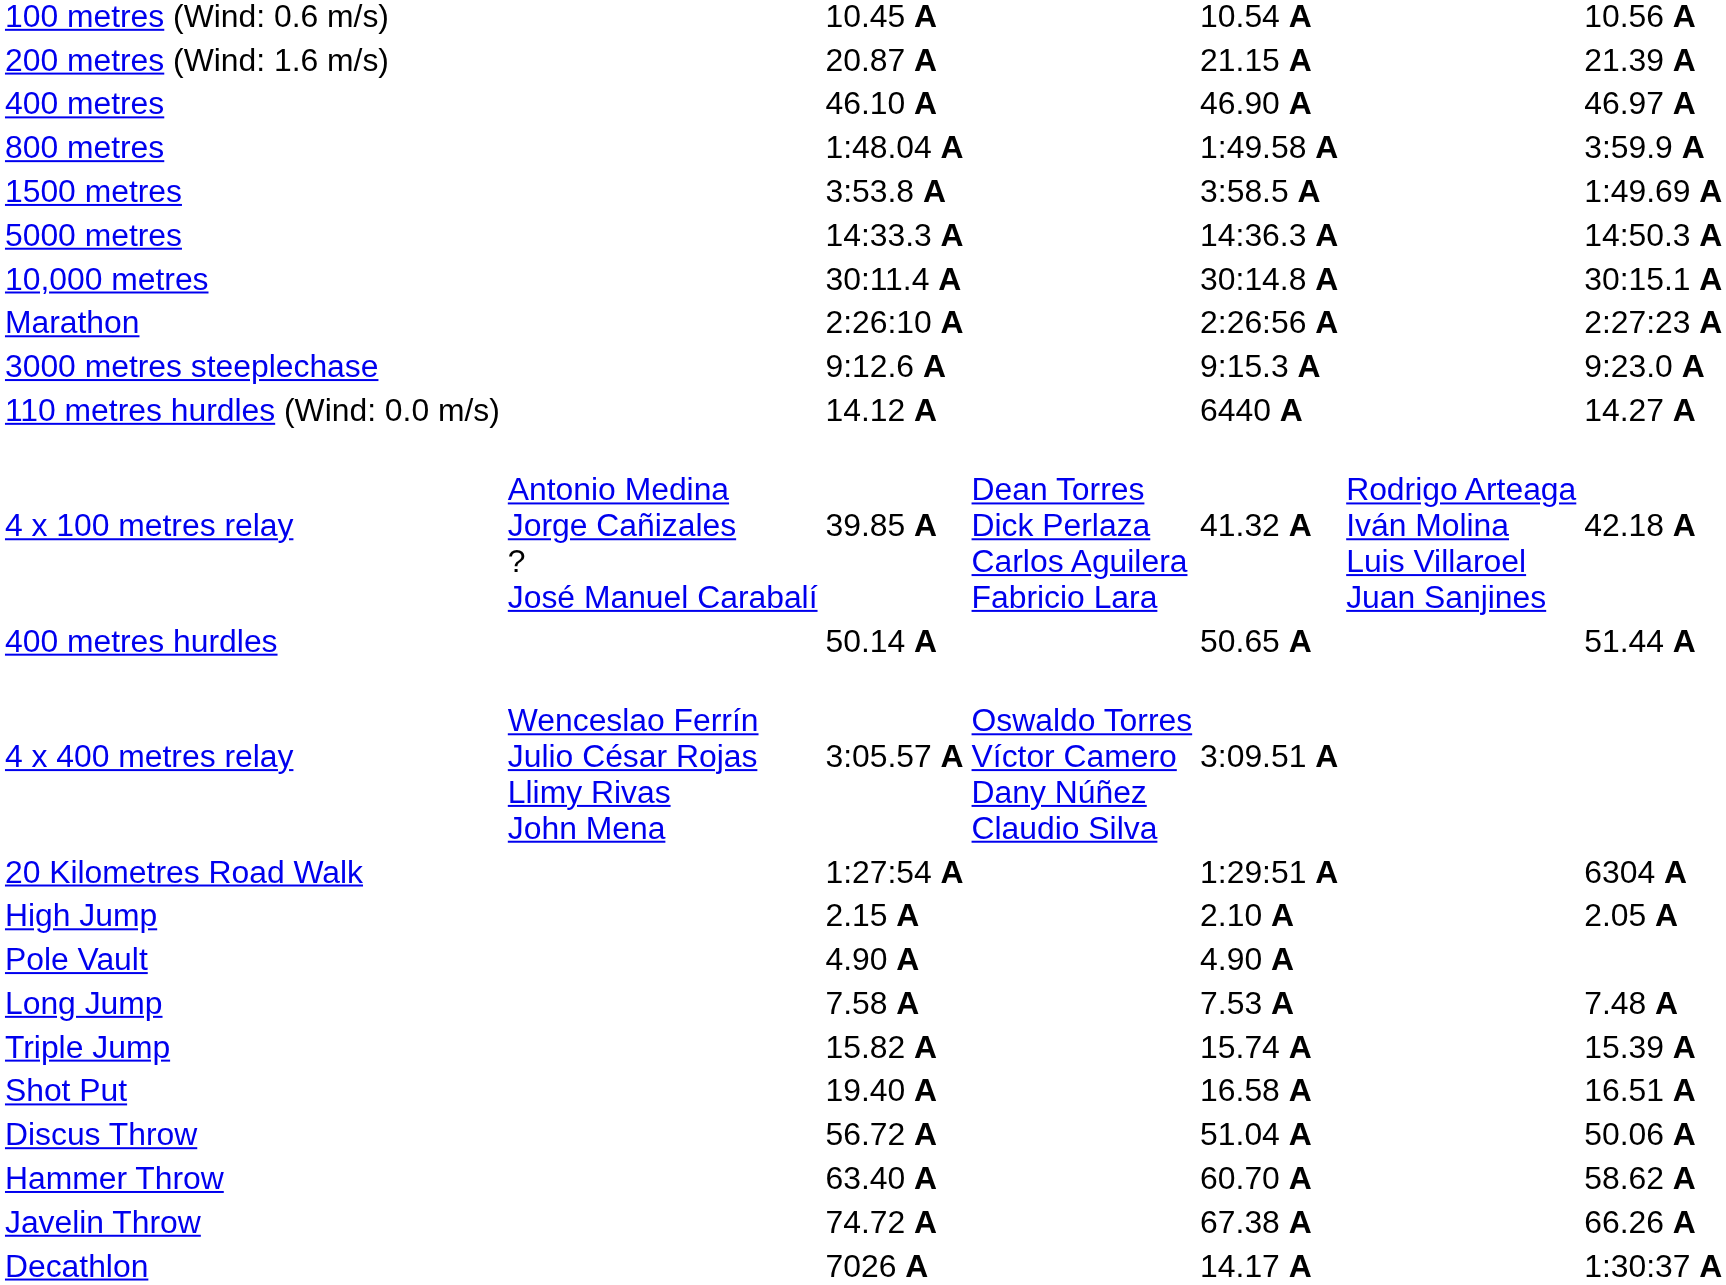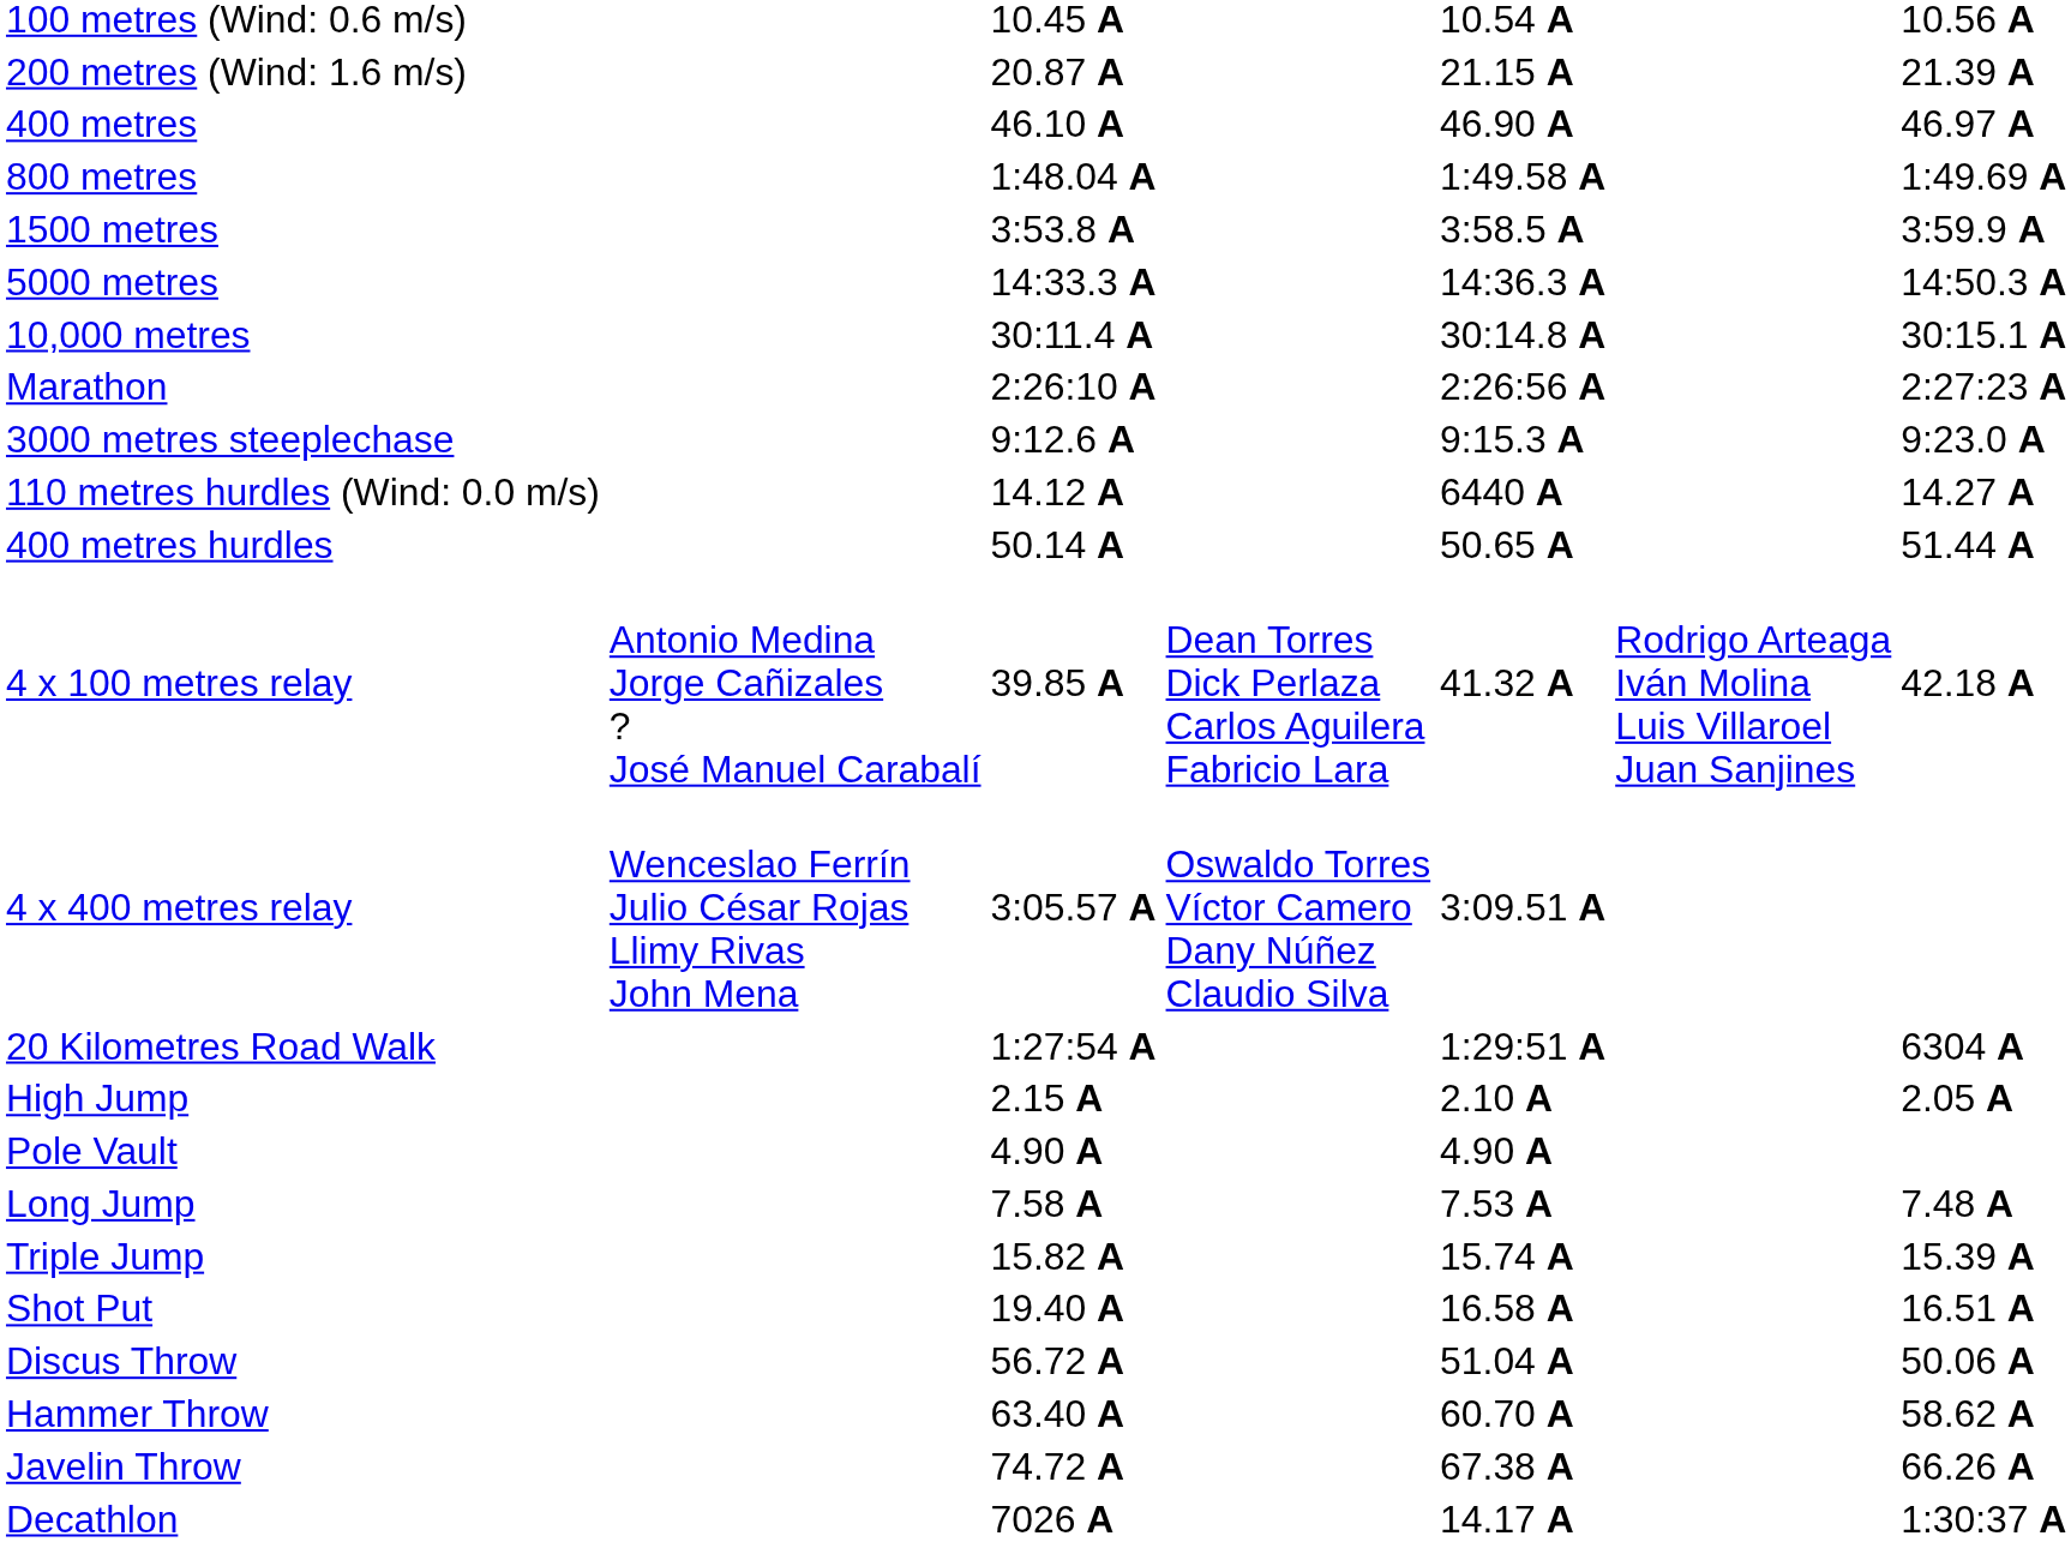800 metres | column 7: 3:59.9 A -> 1:49.69 A
1500 metres | column 7: 1:49.69 A -> 3:59.9 A
rows swapped: 400 metres hurdles <-> 4 x 100 metres relay
